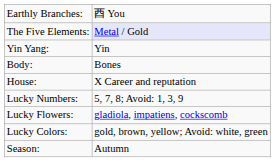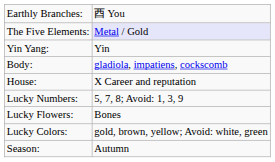Body: | column 2: Bones -> gladiola, impatiens, cockscomb
Lucky Flowers: | column 2: gladiola, impatiens, cockscomb -> Bones
